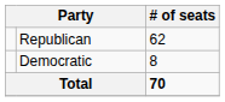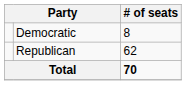rows swapped: Republican <-> Democratic
